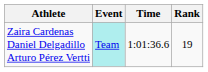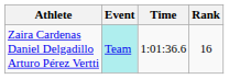Zaira Cardenas Daniel Delgadillo Arturo Pérez Vertti | Rank: 19 -> 16
